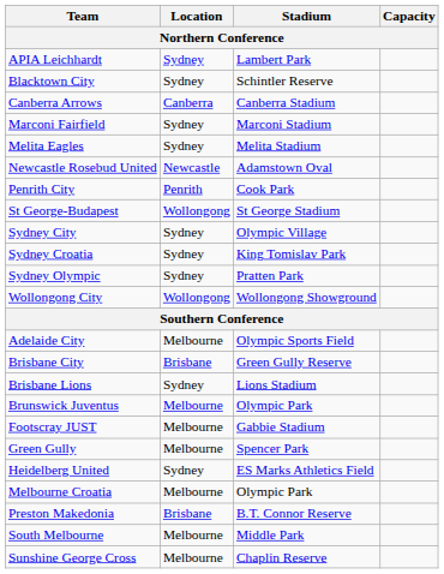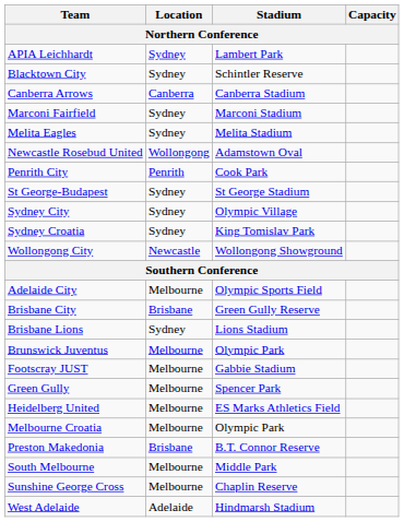Newcastle Rosebud United | Location: Newcastle -> Wollongong
St George-Budapest | Location: Wollongong -> Sydney
- row: Sydney Olympic | Sydney | Pratten Park
Wollongong City | Location: Wollongong -> Newcastle
Heidelberg United | Location: Sydney -> Melbourne
+ row: West Adelaide | Adelaide | Hindmarsh Stadium
